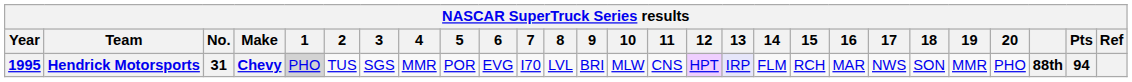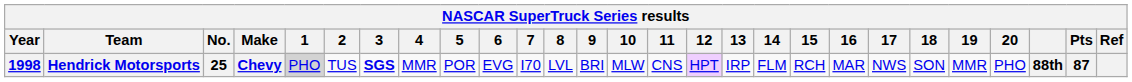Hendrick Motorsports | Year: 1995 -> 1998
Hendrick Motorsports | No.: 31 -> 25
Hendrick Motorsports | 3: normal -> bold
Hendrick Motorsports | 13: lavender background -> no background
Hendrick Motorsports | Pts: 94 -> 87
